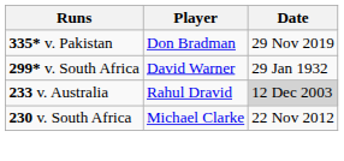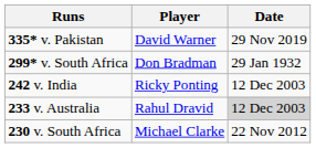335* v. Pakistan | Player: Don Bradman -> David Warner
299* v. South Africa | Player: David Warner -> Don Bradman
+ row: 242 v. India | Ricky Ponting | 12 Dec 2003
